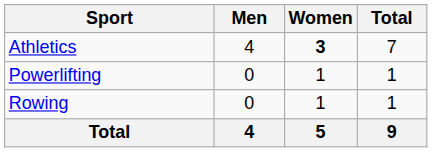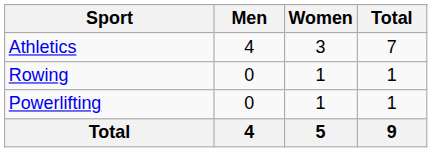Athletics | Women: bold -> normal
rows swapped: Powerlifting <-> Rowing
